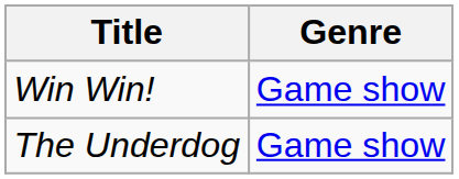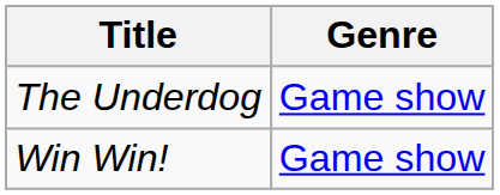rows swapped: The Underdog <-> Win Win!
